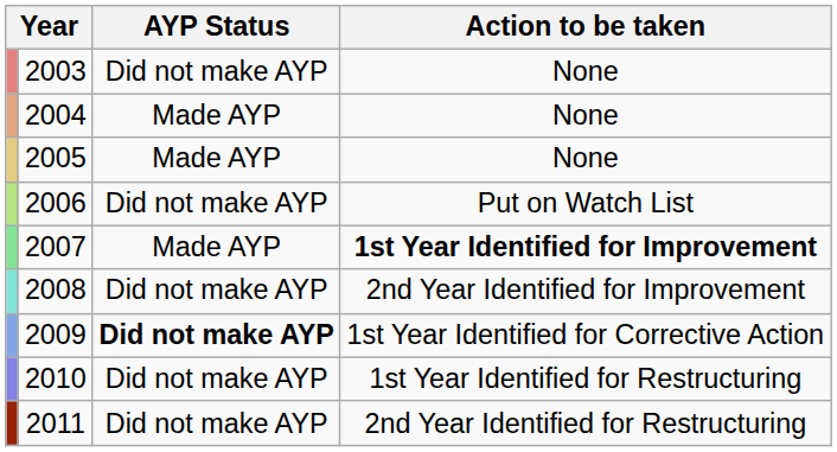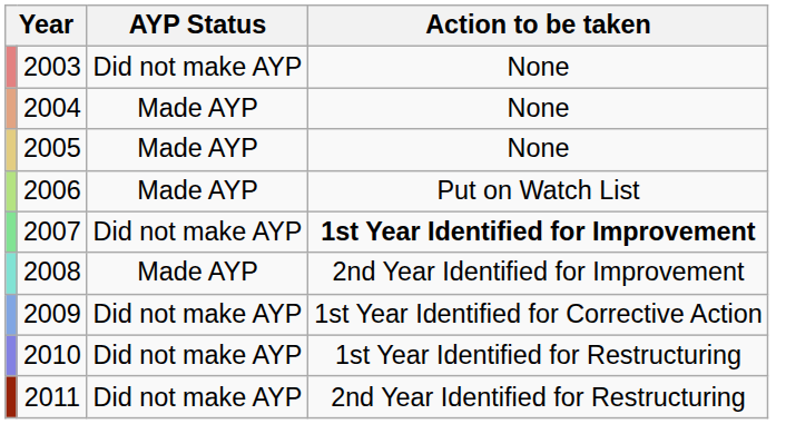2006 | AYP Status: Did not make AYP -> Made AYP
2007 | AYP Status: Made AYP -> Did not make AYP
2008 | AYP Status: Did not make AYP -> Made AYP
2009 | AYP Status: bold -> normal
